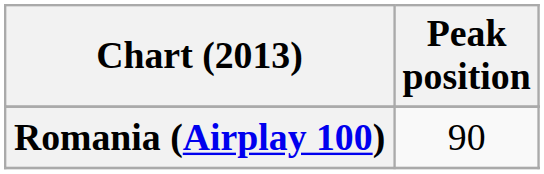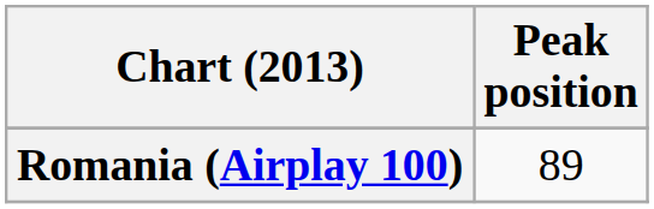Romania (Airplay 100) | Peak position: 90 -> 89
